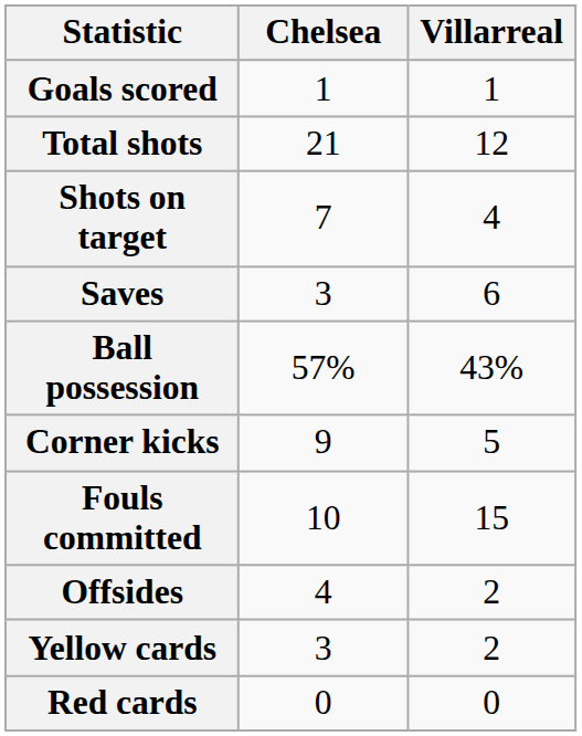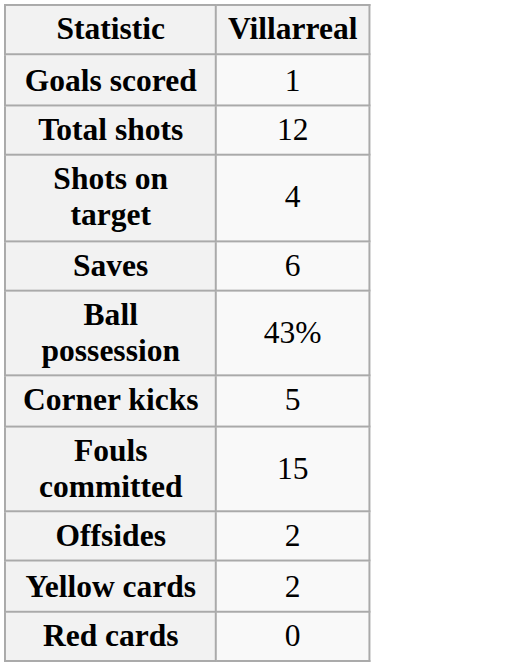- column: Chelsea | 1 | 21 | 7 | 3 | 57% | 9 | 10 | 4 | 3 | 0
